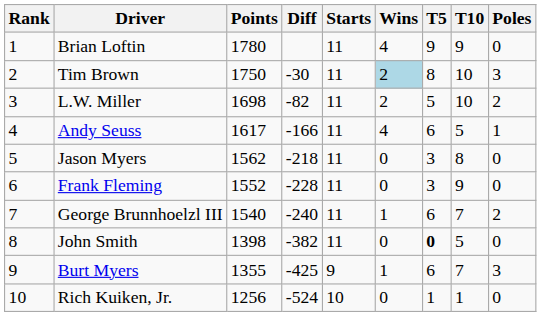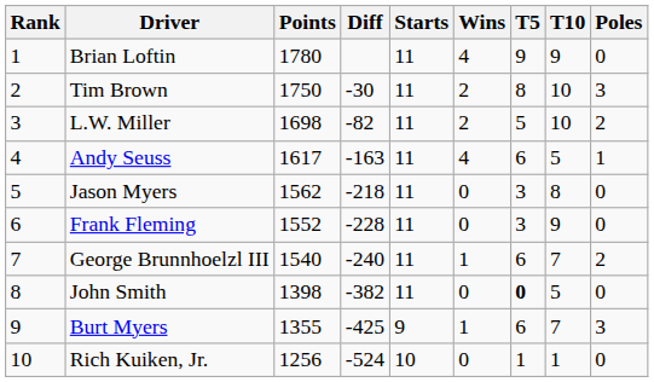Tim Brown | Wins: lightblue background -> no background
Andy Seuss | Diff: -166 -> -163
